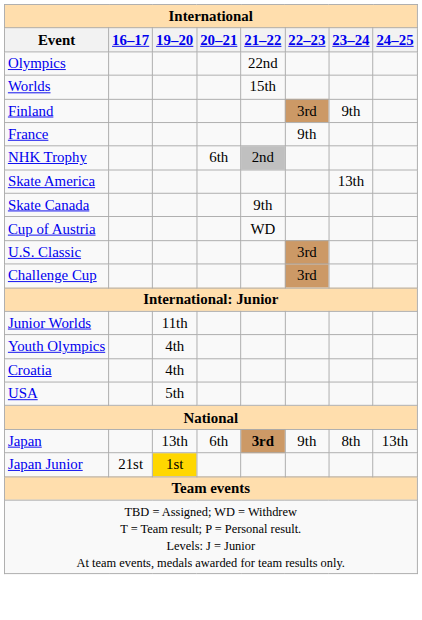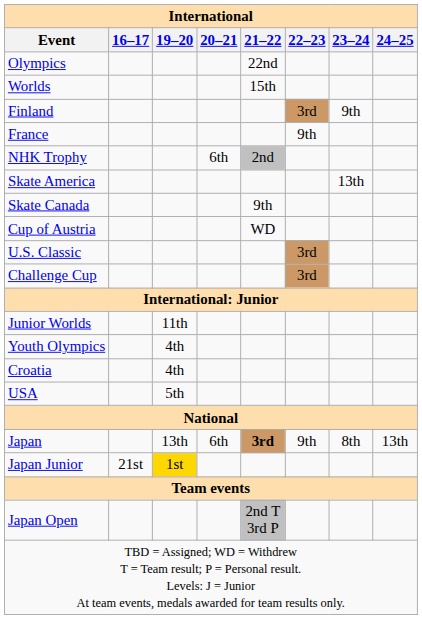+ row: Japan Open | 2nd T 3rd P
